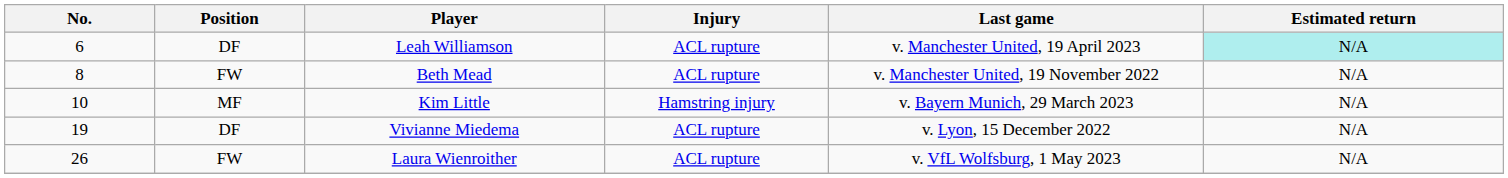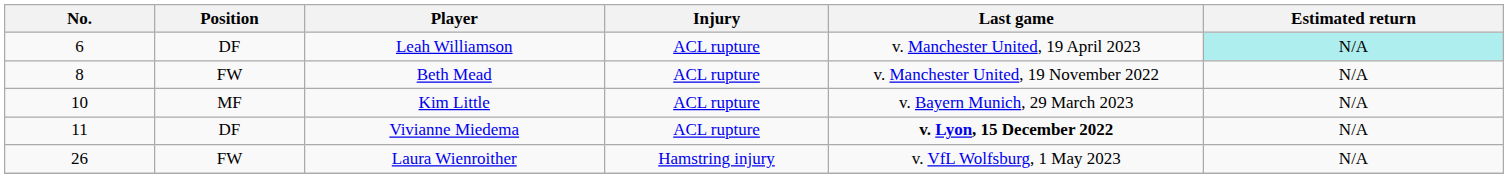Kim Little | Injury: Hamstring injury -> ACL rupture
Vivianne Miedema | No.: 19 -> 11
Vivianne Miedema | Last game: normal -> bold
Laura Wienroither | Injury: ACL rupture -> Hamstring injury
